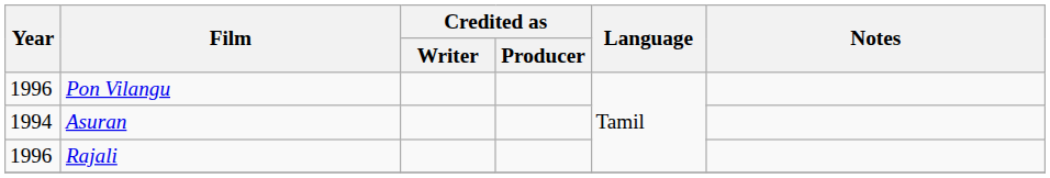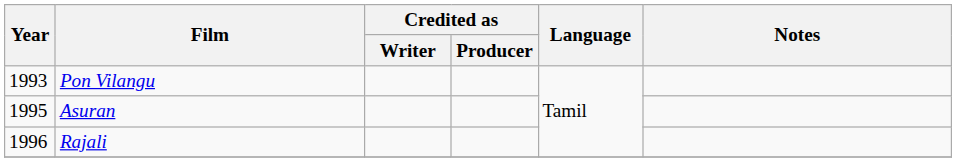Pon Vilangu | Year: 1996 -> 1993
Asuran | Year: 1994 -> 1995
